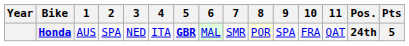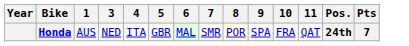- column: 2 | SPA
Honda | 5: bold -> normal
Honda | Pts: 5 -> 7
